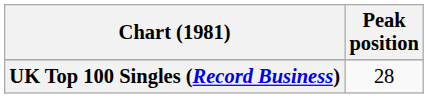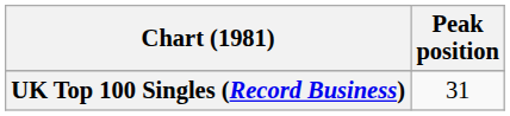UK Top 100 Singles (Record Business) | Peak position: 28 -> 31
